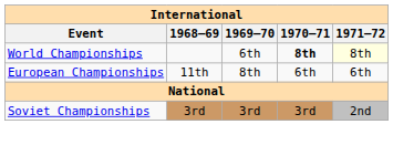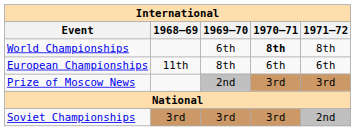World Championships | 1971–72: lightyellow background -> no background
+ row: Prize of Moscow News | 2nd | 3rd | 3rd
